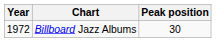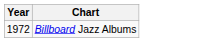- column: Peak position | 30
